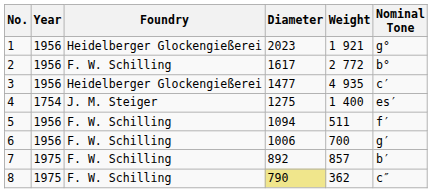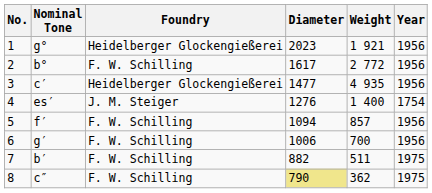columns swapped: Year <-> Nominal Tone
4 | Diameter: 1275 -> 1276
5 | Weight: 511 -> 857
7 | Diameter: 892 -> 882
7 | Weight: 857 -> 511
